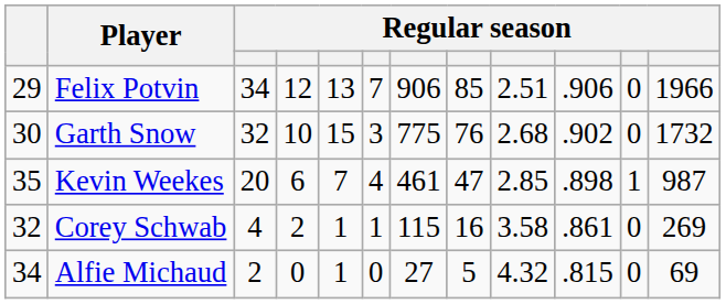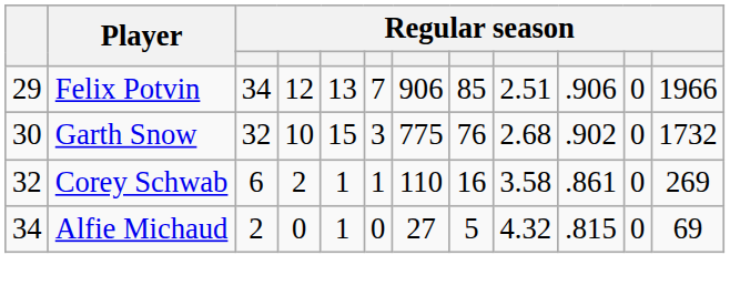- row: 35 | Kevin Weekes | 20 | 6 | 7 | 4 | 461 | 47 | 2.85 | .898 | 1 | 987
Corey Schwab | column 3: 4 -> 6
Corey Schwab | column 7: 115 -> 110
